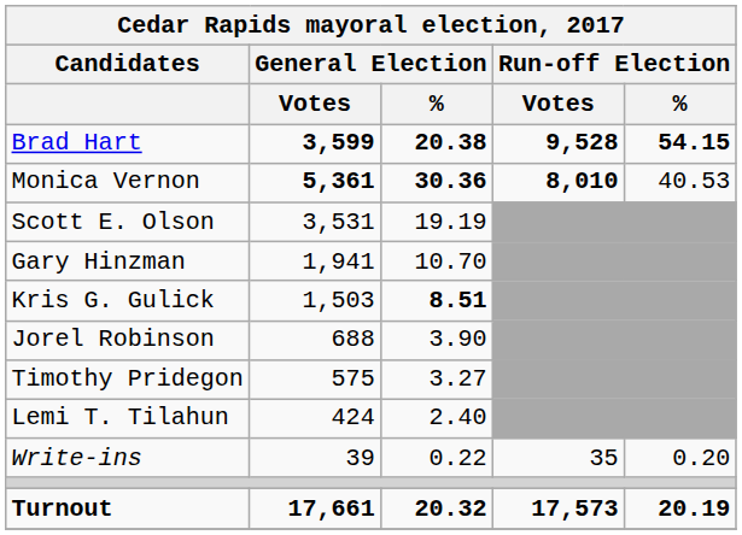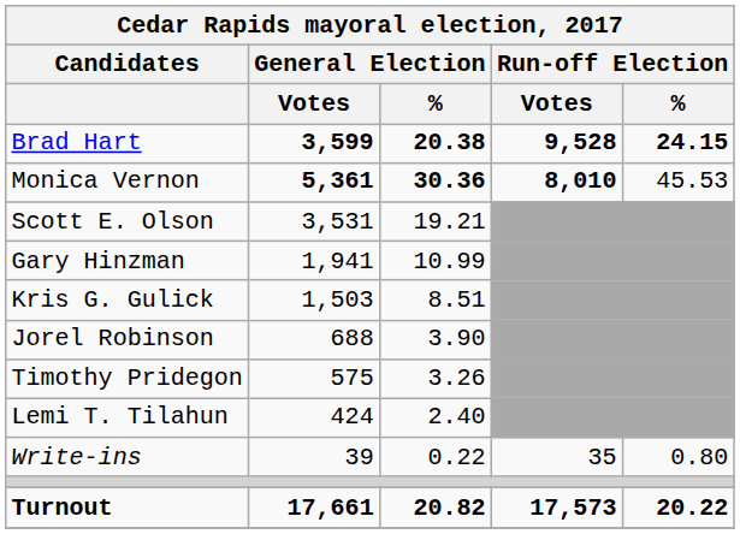Brad Hart | Run-off Election / %: 54.15 -> 24.15
Monica Vernon | Run-off Election / %: 40.53 -> 45.53
Scott E. Olson | General Election / %: 19.19 -> 19.21
Gary Hinzman | General Election / %: 10.70 -> 10.99
Kris G. Gulick | General Election / %: bold -> normal
Timothy Pridegon | General Election / %: 3.27 -> 3.26
Write-ins | Run-off Election / %: 0.20 -> 0.80
Turnout | General Election / %: 20.32 -> 20.82
Turnout | Run-off Election / %: 20.19 -> 20.22
